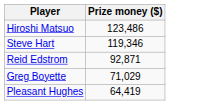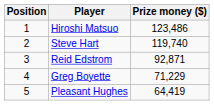+ column: Position | 1 | 2 | 3 | 4 | 5
Steve Hart | Prize money ($): 119,346 -> 119,740
Greg Boyette | Prize money ($): 71,029 -> 71,229
